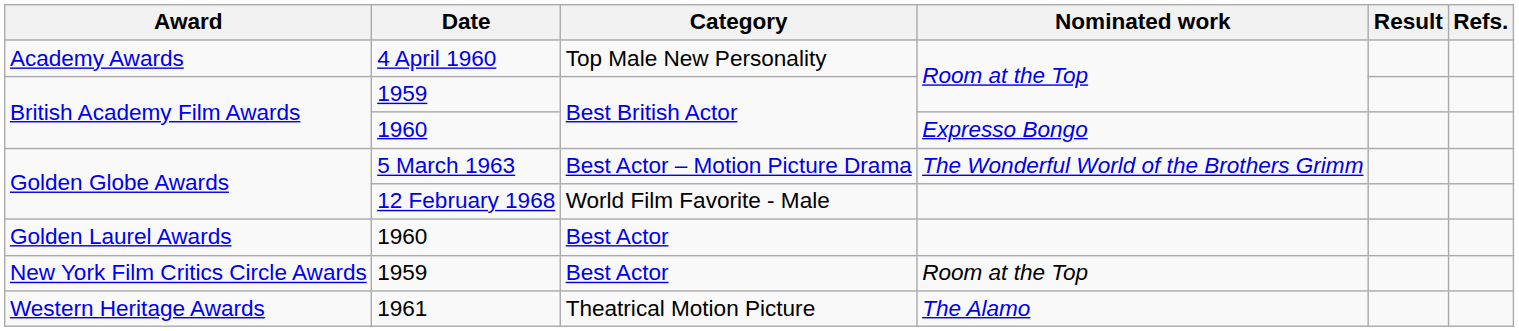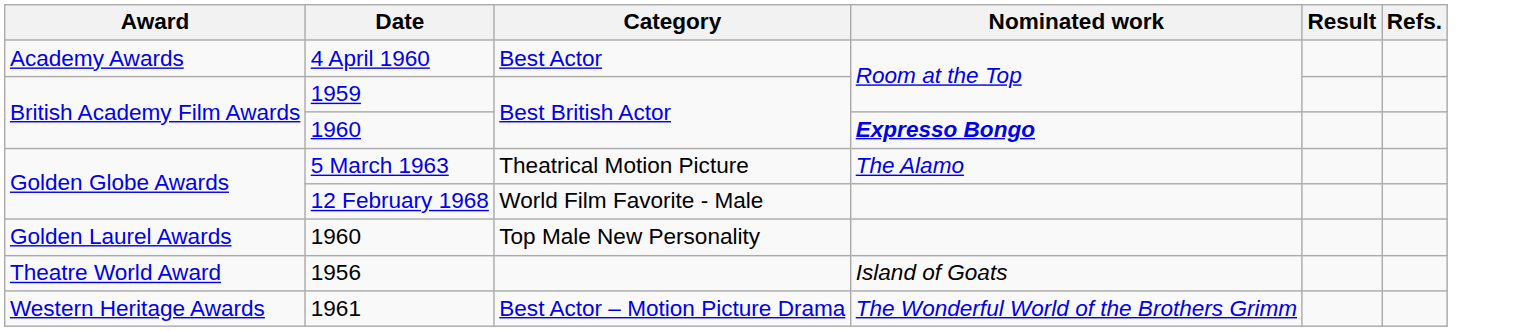Academy Awards | Category: Top Male New Personality -> Best Actor
British Academy Film Awards / 1960 | Nominated work: normal -> bold
Golden Globe Awards / 5 March 1963 | Category: Best Actor – Motion Picture Drama -> Theatrical Motion Picture
Golden Globe Awards / 5 March 1963 | Nominated work: The Wonderful World of the Brothers Grimm -> The Alamo
Golden Laurel Awards | Category: Best Actor -> Top Male New Personality
- row: New York Film Critics Circle Awards | 1959 | Best Actor | Room at the Top
+ row: Theatre World Award | 1956 | Island of Goats
Western Heritage Awards | Category: Theatrical Motion Picture -> Best Actor – Motion Picture Drama
Western Heritage Awards | Nominated work: The Alamo -> The Wonderful World of the Brothers Grimm
